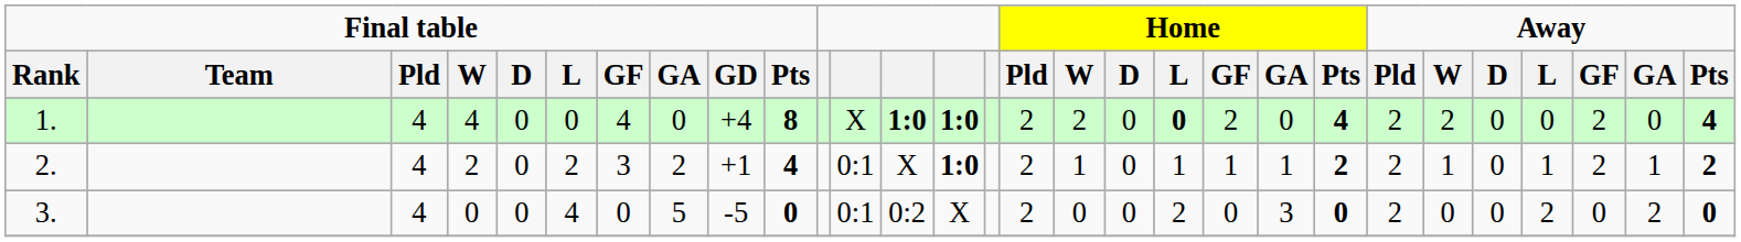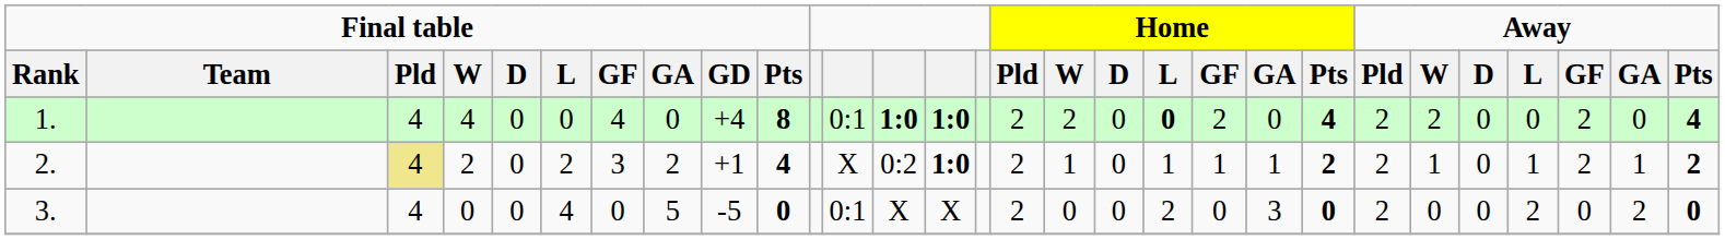1. | column 12: X -> 0:1
2. | Final table / Pld: no background -> khaki background
2. | column 12: 0:1 -> X
2. | column 13: X -> 0:2
3. | column 13: 0:2 -> X
